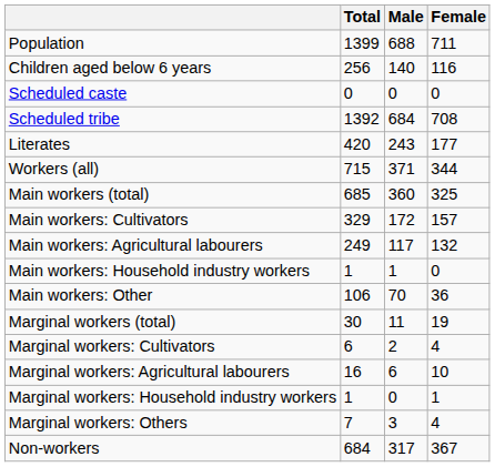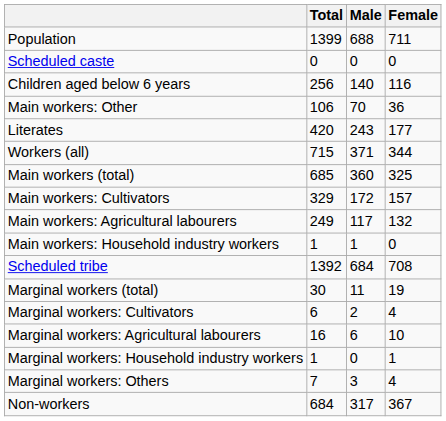rows swapped: Children aged below 6 years <-> Scheduled caste
rows swapped: Scheduled tribe <-> Main workers: Other
